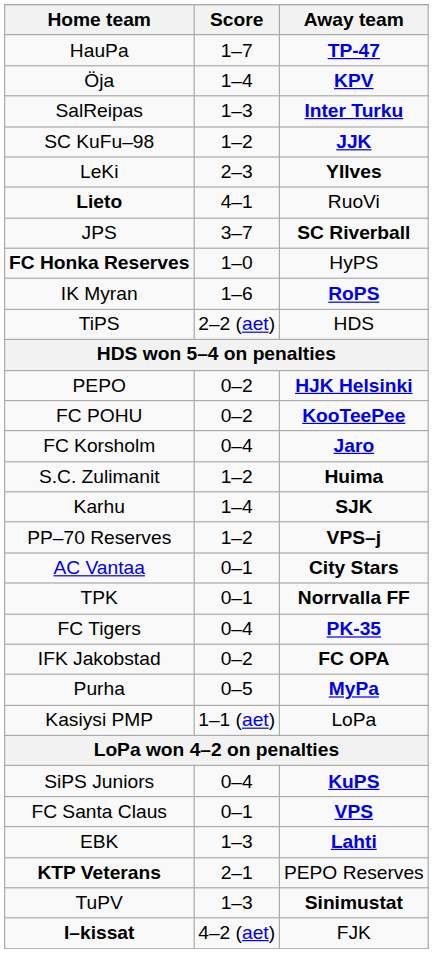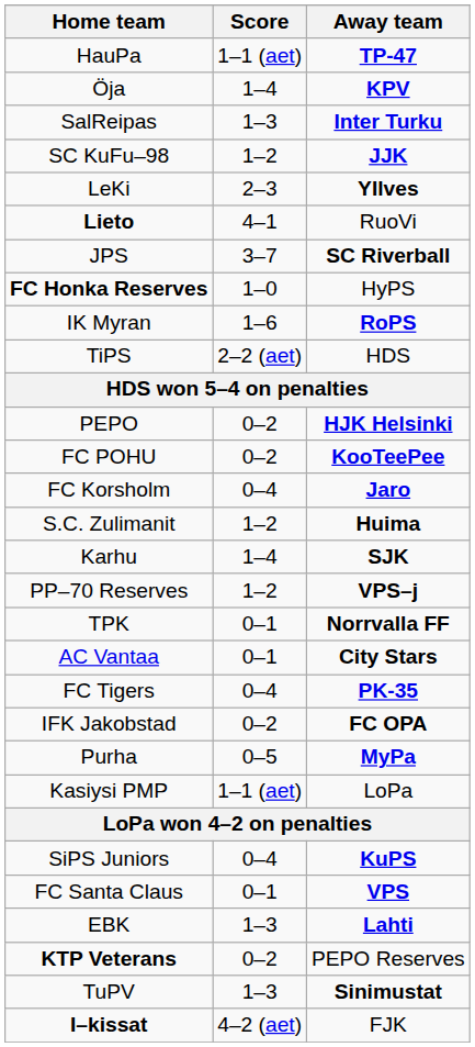HauPa | Score: 1–7 -> 1–1 (aet)
rows swapped: TPK <-> AC Vantaa
KTP Veterans | Score: 2–1 -> 0–2
